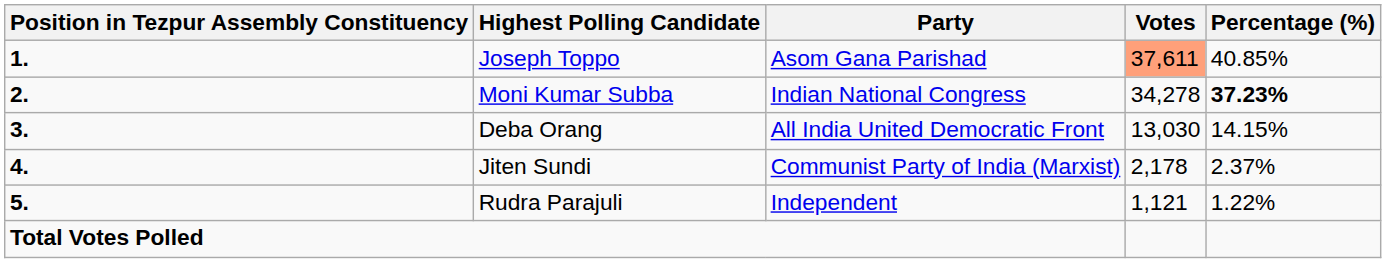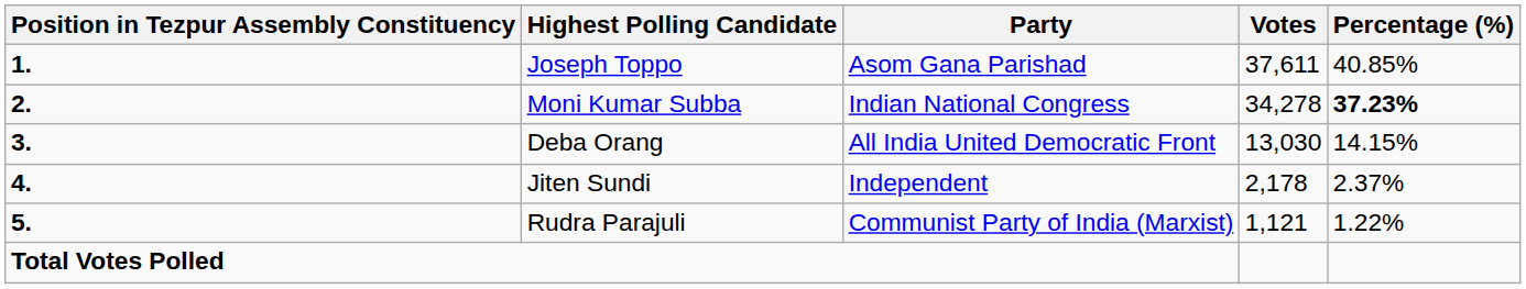Joseph Toppo | Votes: lightsalmon background -> no background
Jiten Sundi | Party: Communist Party of India (Marxist) -> Independent
Rudra Parajuli | Party: Independent -> Communist Party of India (Marxist)
